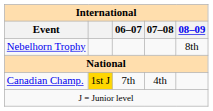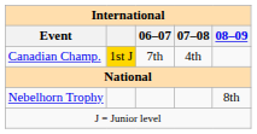rows swapped: Nebelhorn Trophy <-> Canadian Champ.
